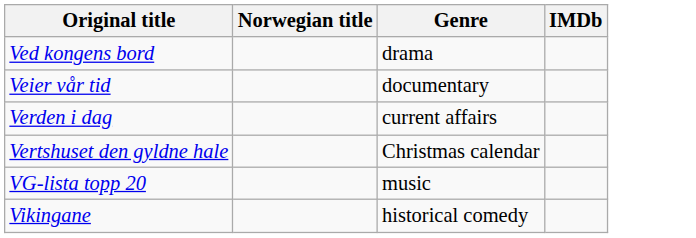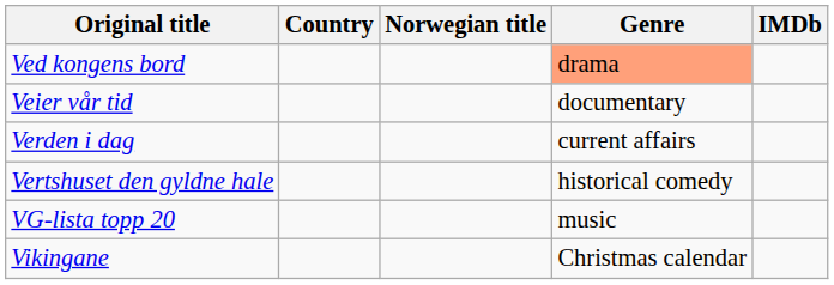+ column: Country
Ved kongens bord | Genre: no background -> lightsalmon background
Vertshuset den gyldne hale | Genre: Christmas calendar -> historical comedy
Vikingane | Genre: historical comedy -> Christmas calendar
